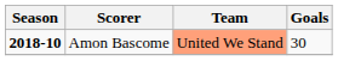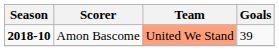Amon Bascome | Goals: 30 -> 39
